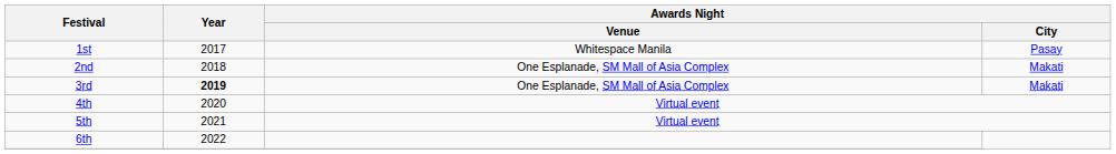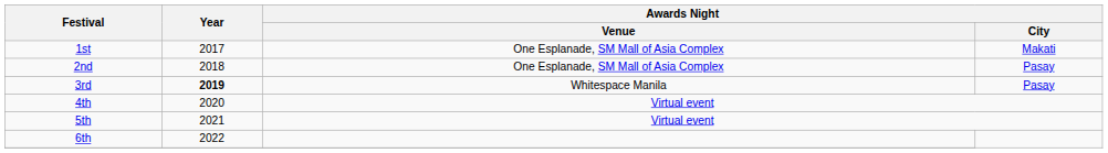1st | Awards Night / Venue: Whitespace Manila -> One Esplanade, SM Mall of Asia Complex
1st | Awards Night / City: Pasay -> Makati
2nd | Awards Night / City: Makati -> Pasay
3rd | Awards Night / Venue: One Esplanade, SM Mall of Asia Complex -> Whitespace Manila
3rd | Awards Night / City: Makati -> Pasay
